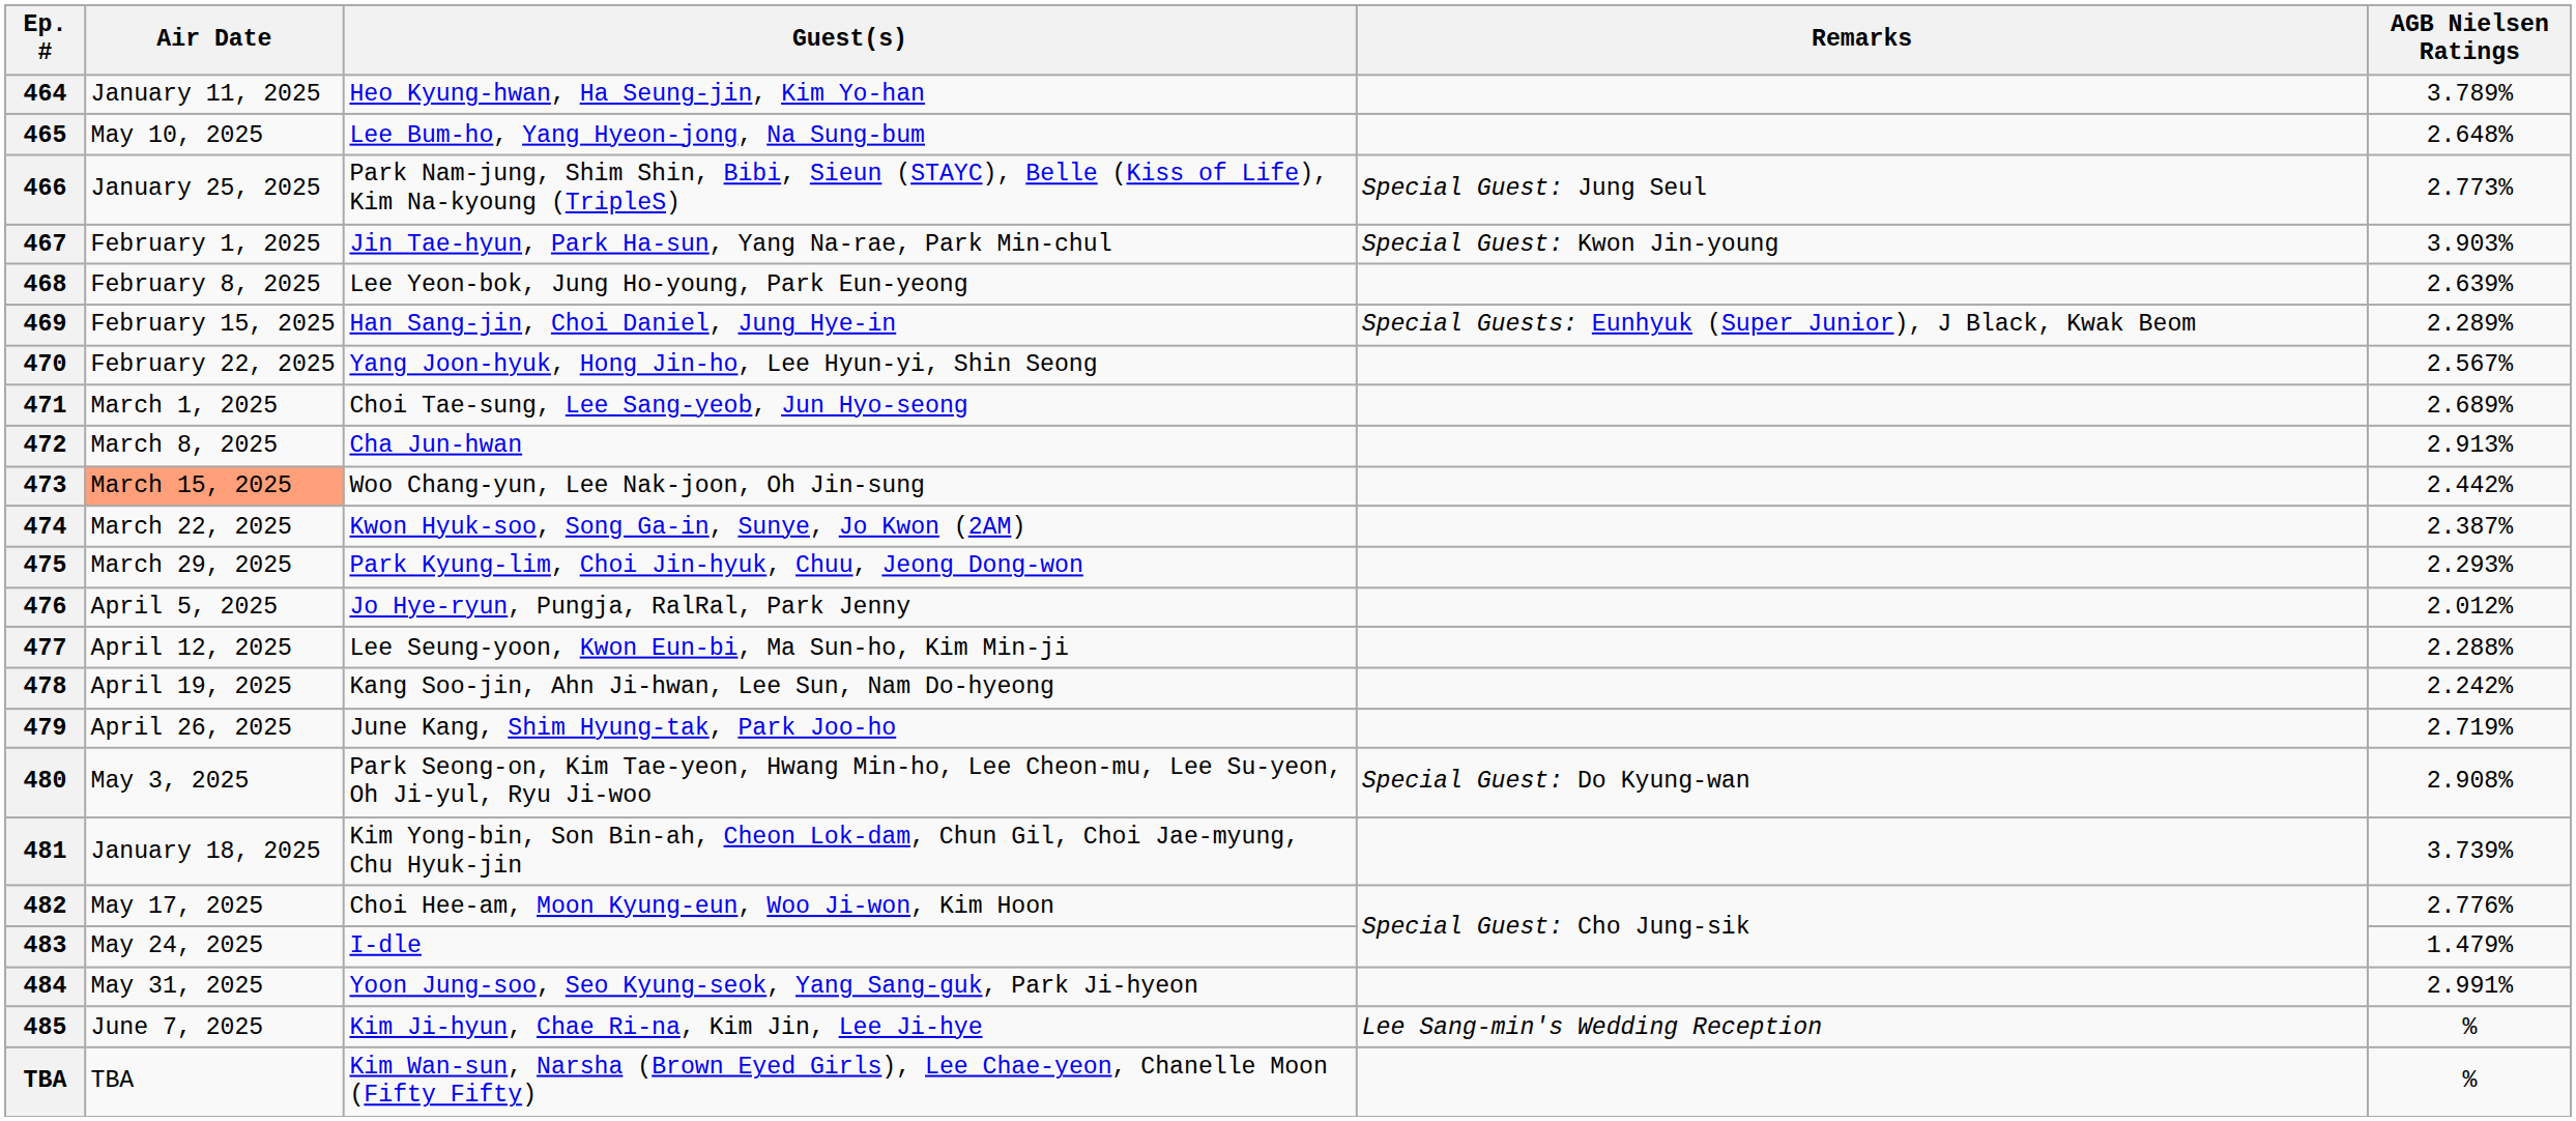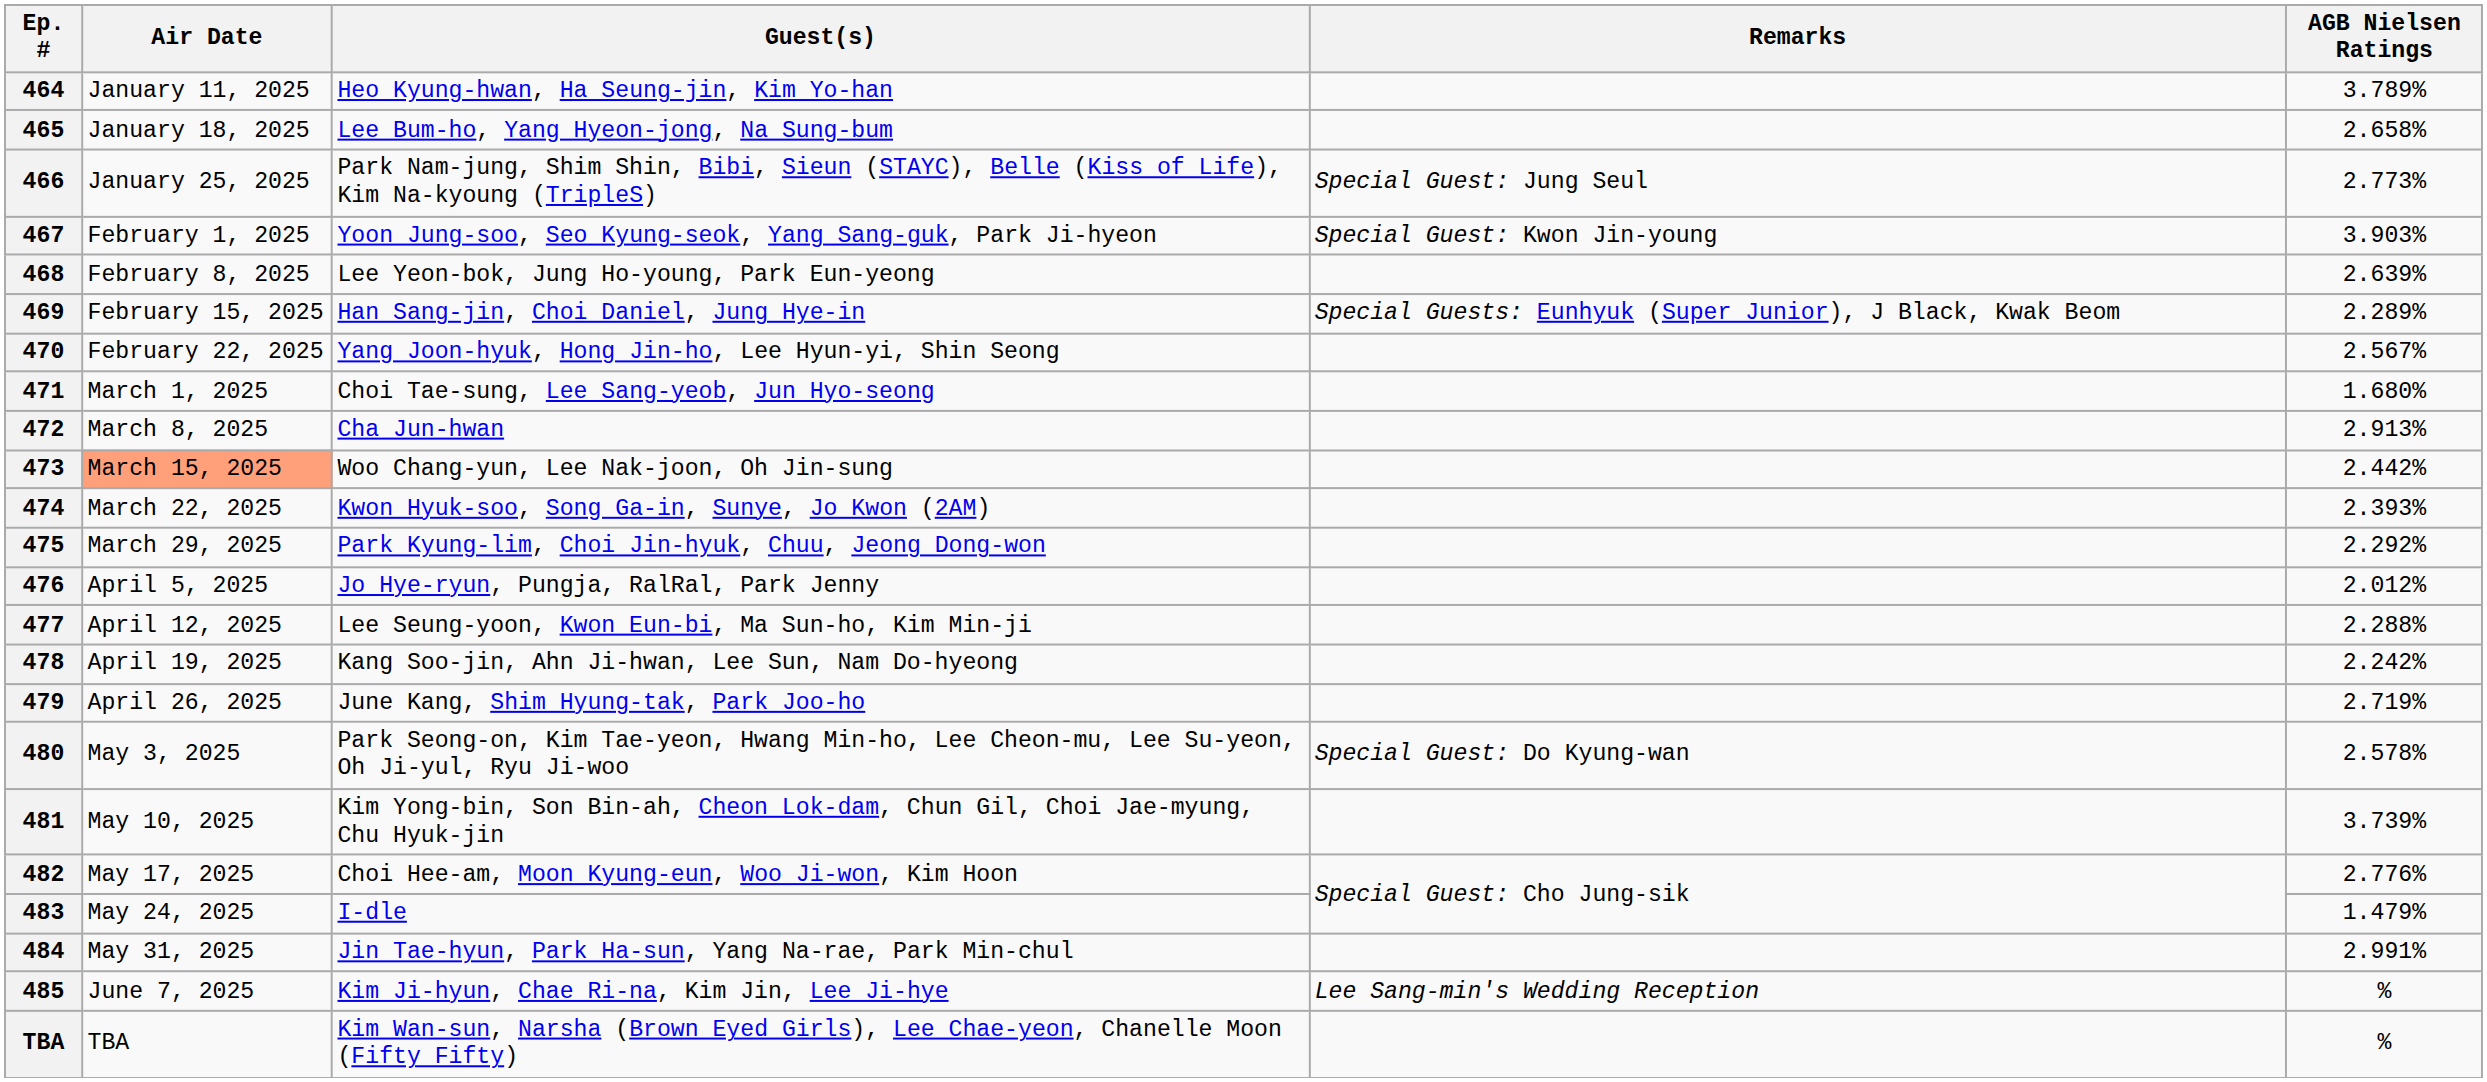465 | Air Date: May 10, 2025 -> January 18, 2025
465 | AGB Nielsen Ratings: 2.648% -> 2.658%
467 | Guest(s): Jin Tae-hyun, Park Ha-sun, Yang Na-rae, Park Min-chul -> Yoon Jung-soo, Seo Kyung-seok, Yang Sang-guk, Park Ji-hyeon
471 | AGB Nielsen Ratings: 2.689% -> 1.680%
474 | AGB Nielsen Ratings: 2.387% -> 2.393%
475 | AGB Nielsen Ratings: 2.293% -> 2.292%
480 | AGB Nielsen Ratings: 2.908% -> 2.578%
481 | Air Date: January 18, 2025 -> May 10, 2025
484 | Guest(s): Yoon Jung-soo, Seo Kyung-seok, Yang Sang-guk, Park Ji-hyeon -> Jin Tae-hyun, Park Ha-sun, Yang Na-rae, Park Min-chul
